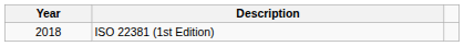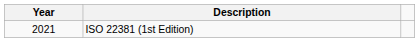ISO 22381 (1st Edition) | Year: 2018 -> 2021
